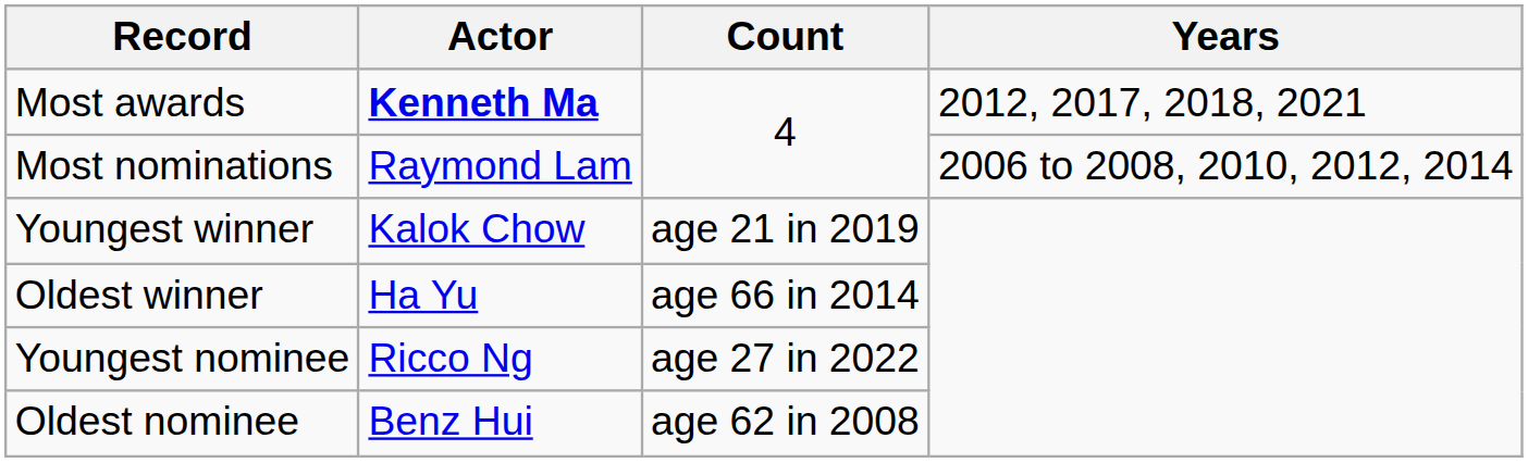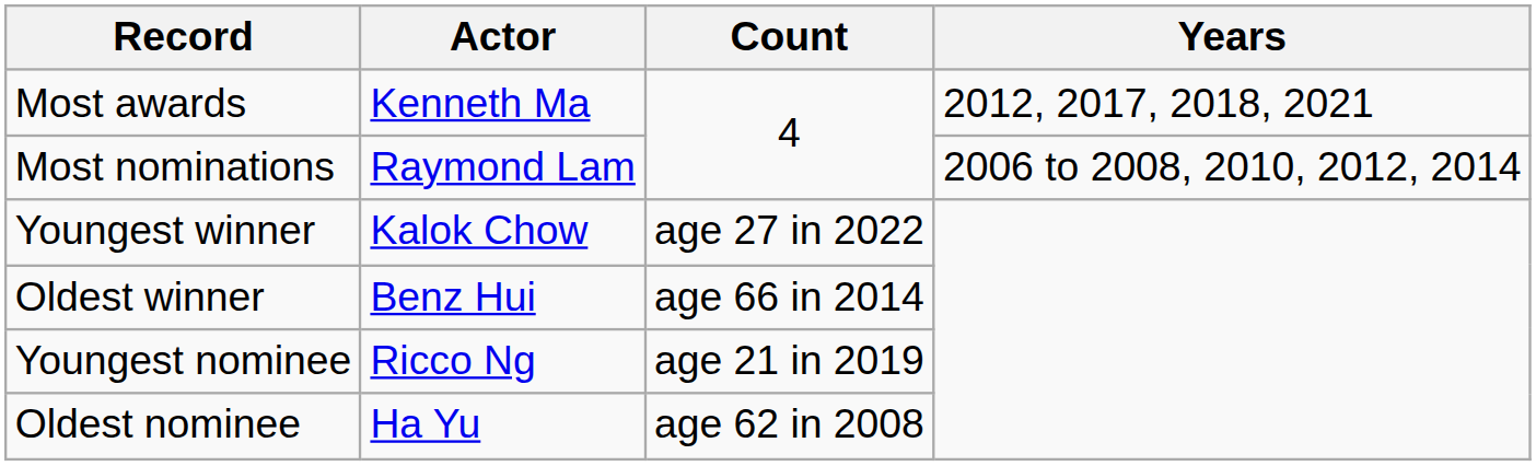Most awards | Actor: bold -> normal
Youngest winner | Count: age 21 in 2019 -> age 27 in 2022
Oldest winner | Actor: Ha Yu -> Benz Hui
Youngest nominee | Count: age 27 in 2022 -> age 21 in 2019
Oldest nominee | Actor: Benz Hui -> Ha Yu
